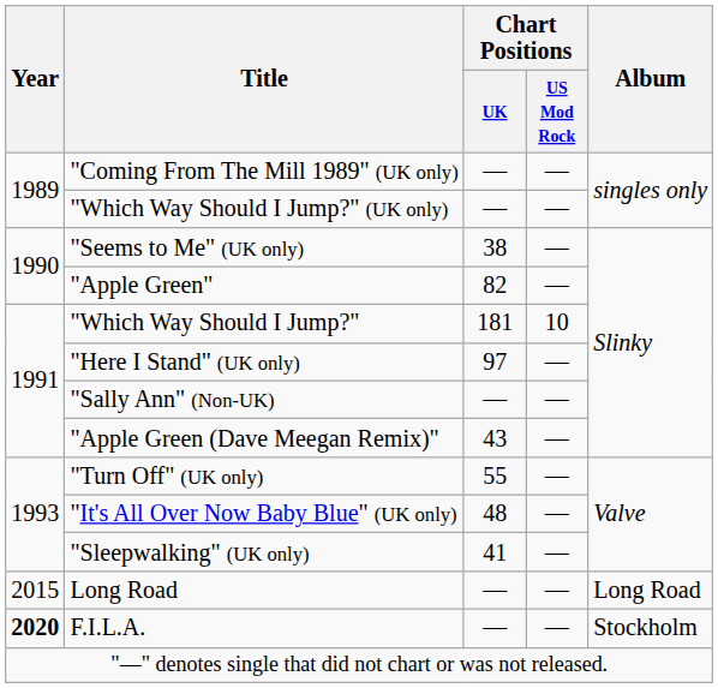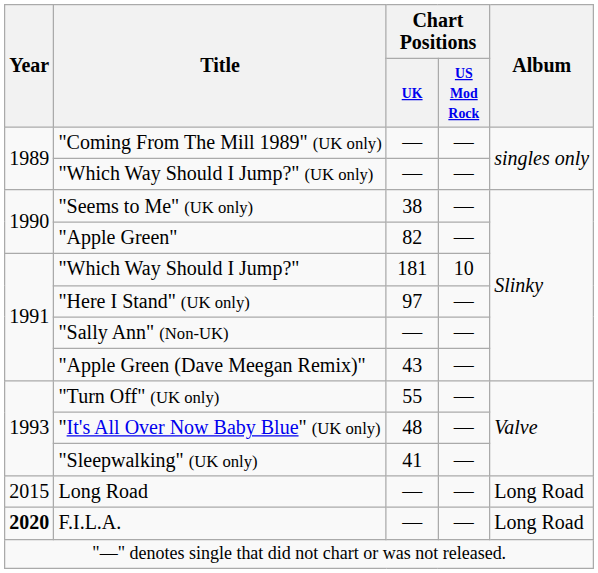F.I.L.A. | Album: Stockholm -> Long Road
